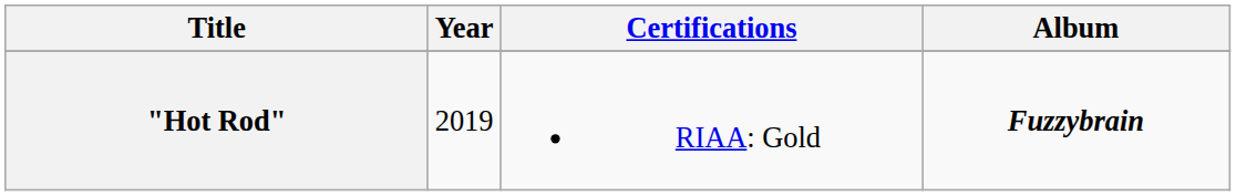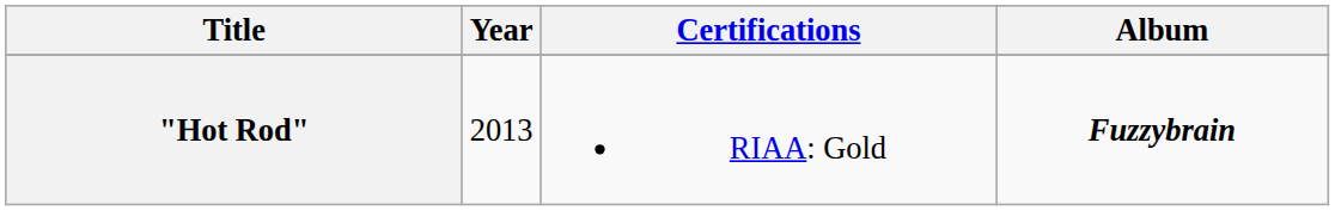"Hot Rod" | Year: 2019 -> 2013
